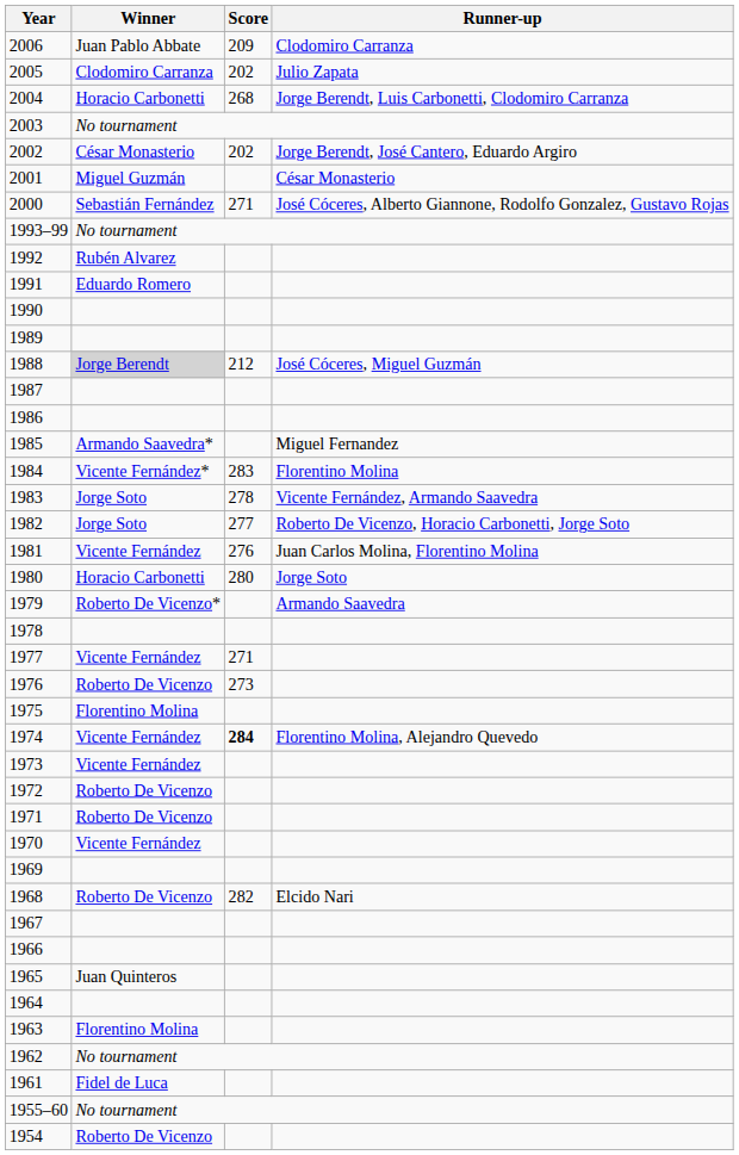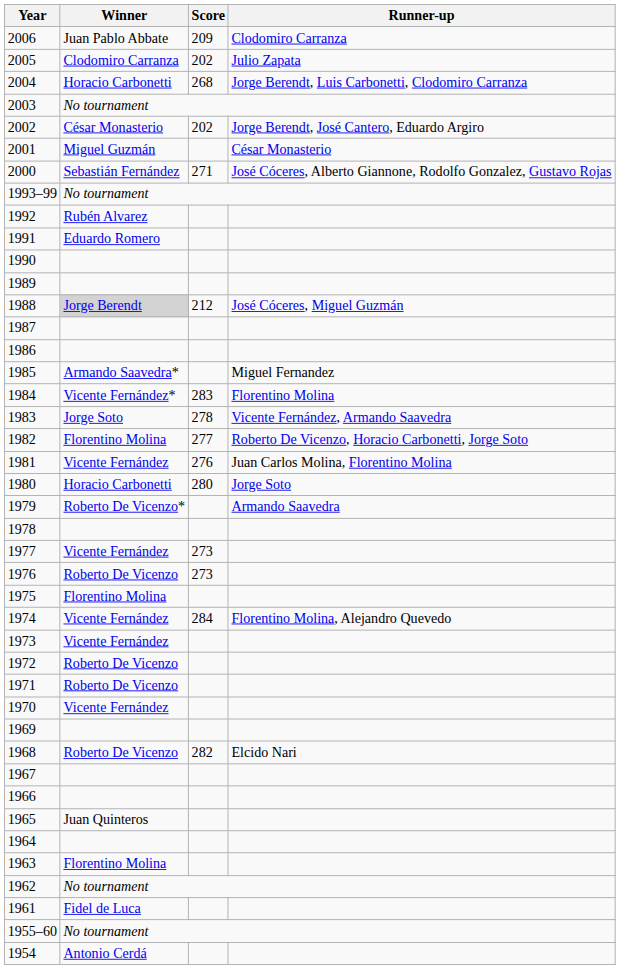1982 | Winner: Jorge Soto -> Florentino Molina
1977 | Score: 271 -> 273
1974 | Score: bold -> normal
1954 | Winner: Roberto De Vicenzo -> Antonio Cerdá
